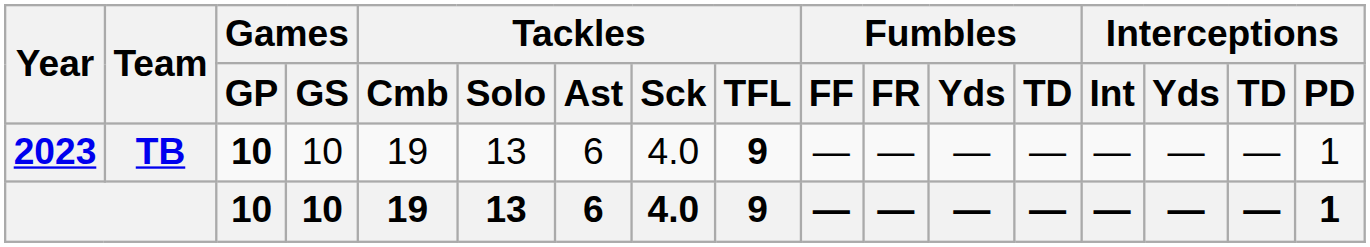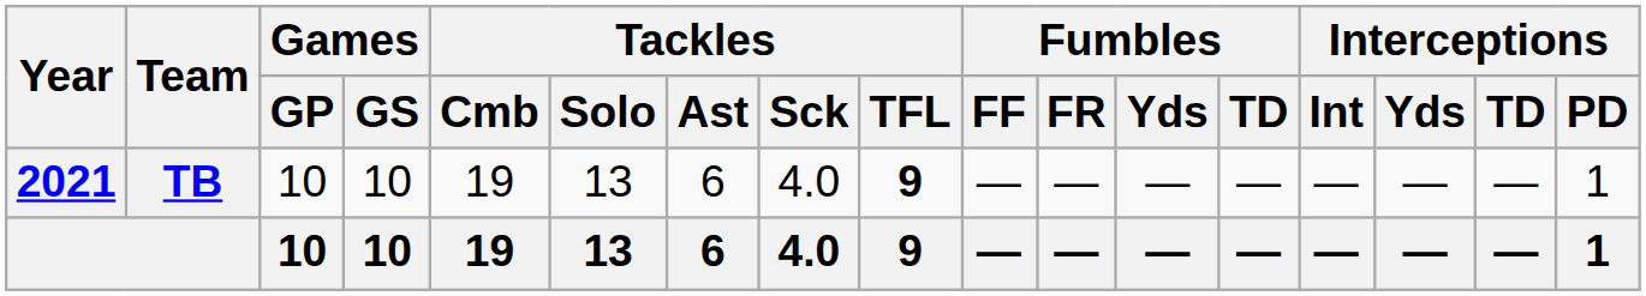TB | Year: 2023 -> 2021
TB | Games / GP: bold -> normal
